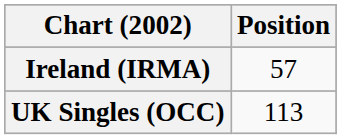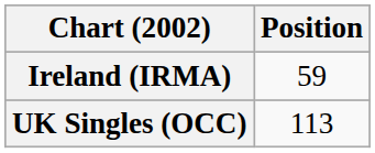Ireland (IRMA) | Position: 57 -> 59
